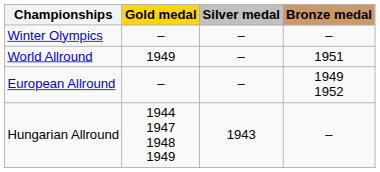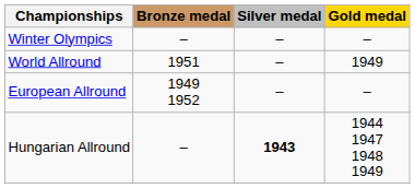columns swapped: Gold medal <-> Bronze medal
Hungarian Allround | Silver medal: normal -> bold
